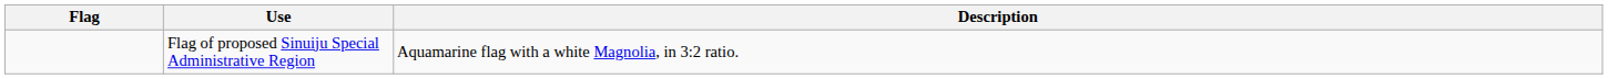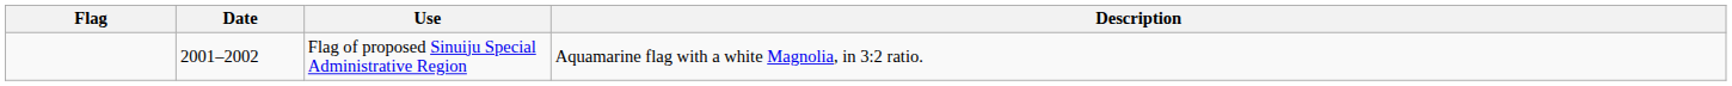+ column: Date | 2001–2002
